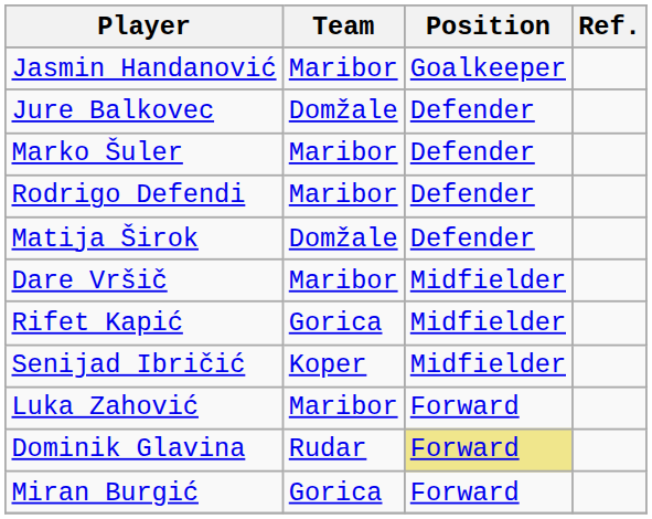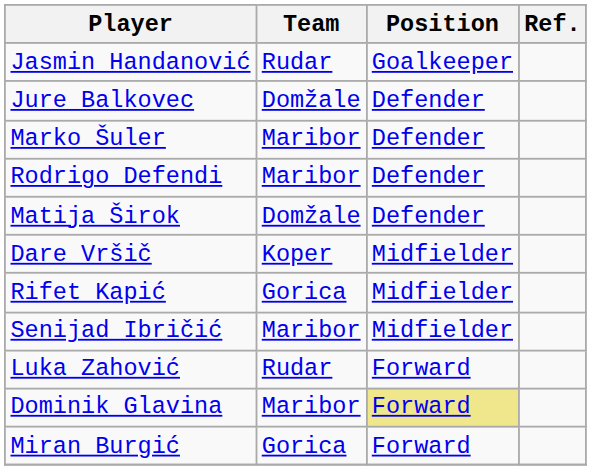Jasmin Handanović | Team: Maribor -> Rudar
Dare Vršič | Team: Maribor -> Koper
Senijad Ibričić | Team: Koper -> Maribor
Luka Zahović | Team: Maribor -> Rudar
Dominik Glavina | Team: Rudar -> Maribor
